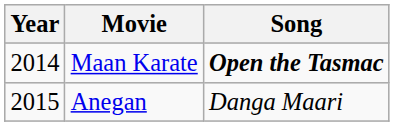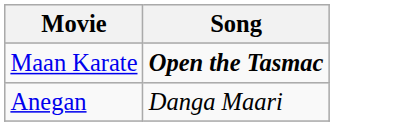- column: Year | 2014 | 2015
